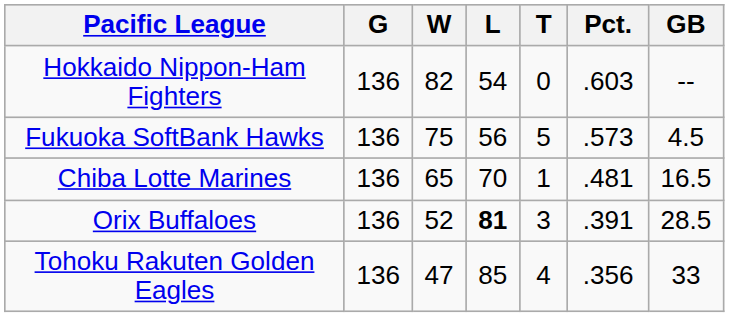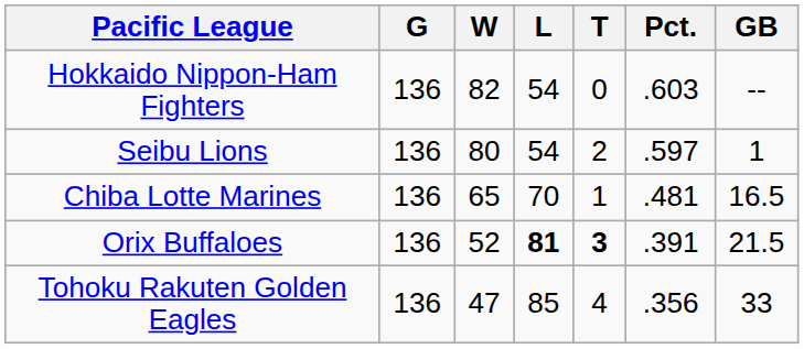+ row: Seibu Lions | 136 | 80 | 54 | 2 | .597 | 1
- row: Fukuoka SoftBank Hawks | 136 | 75 | 56 | 5 | .573 | 4.5
Orix Buffaloes | T: normal -> bold
Orix Buffaloes | GB: 28.5 -> 21.5
